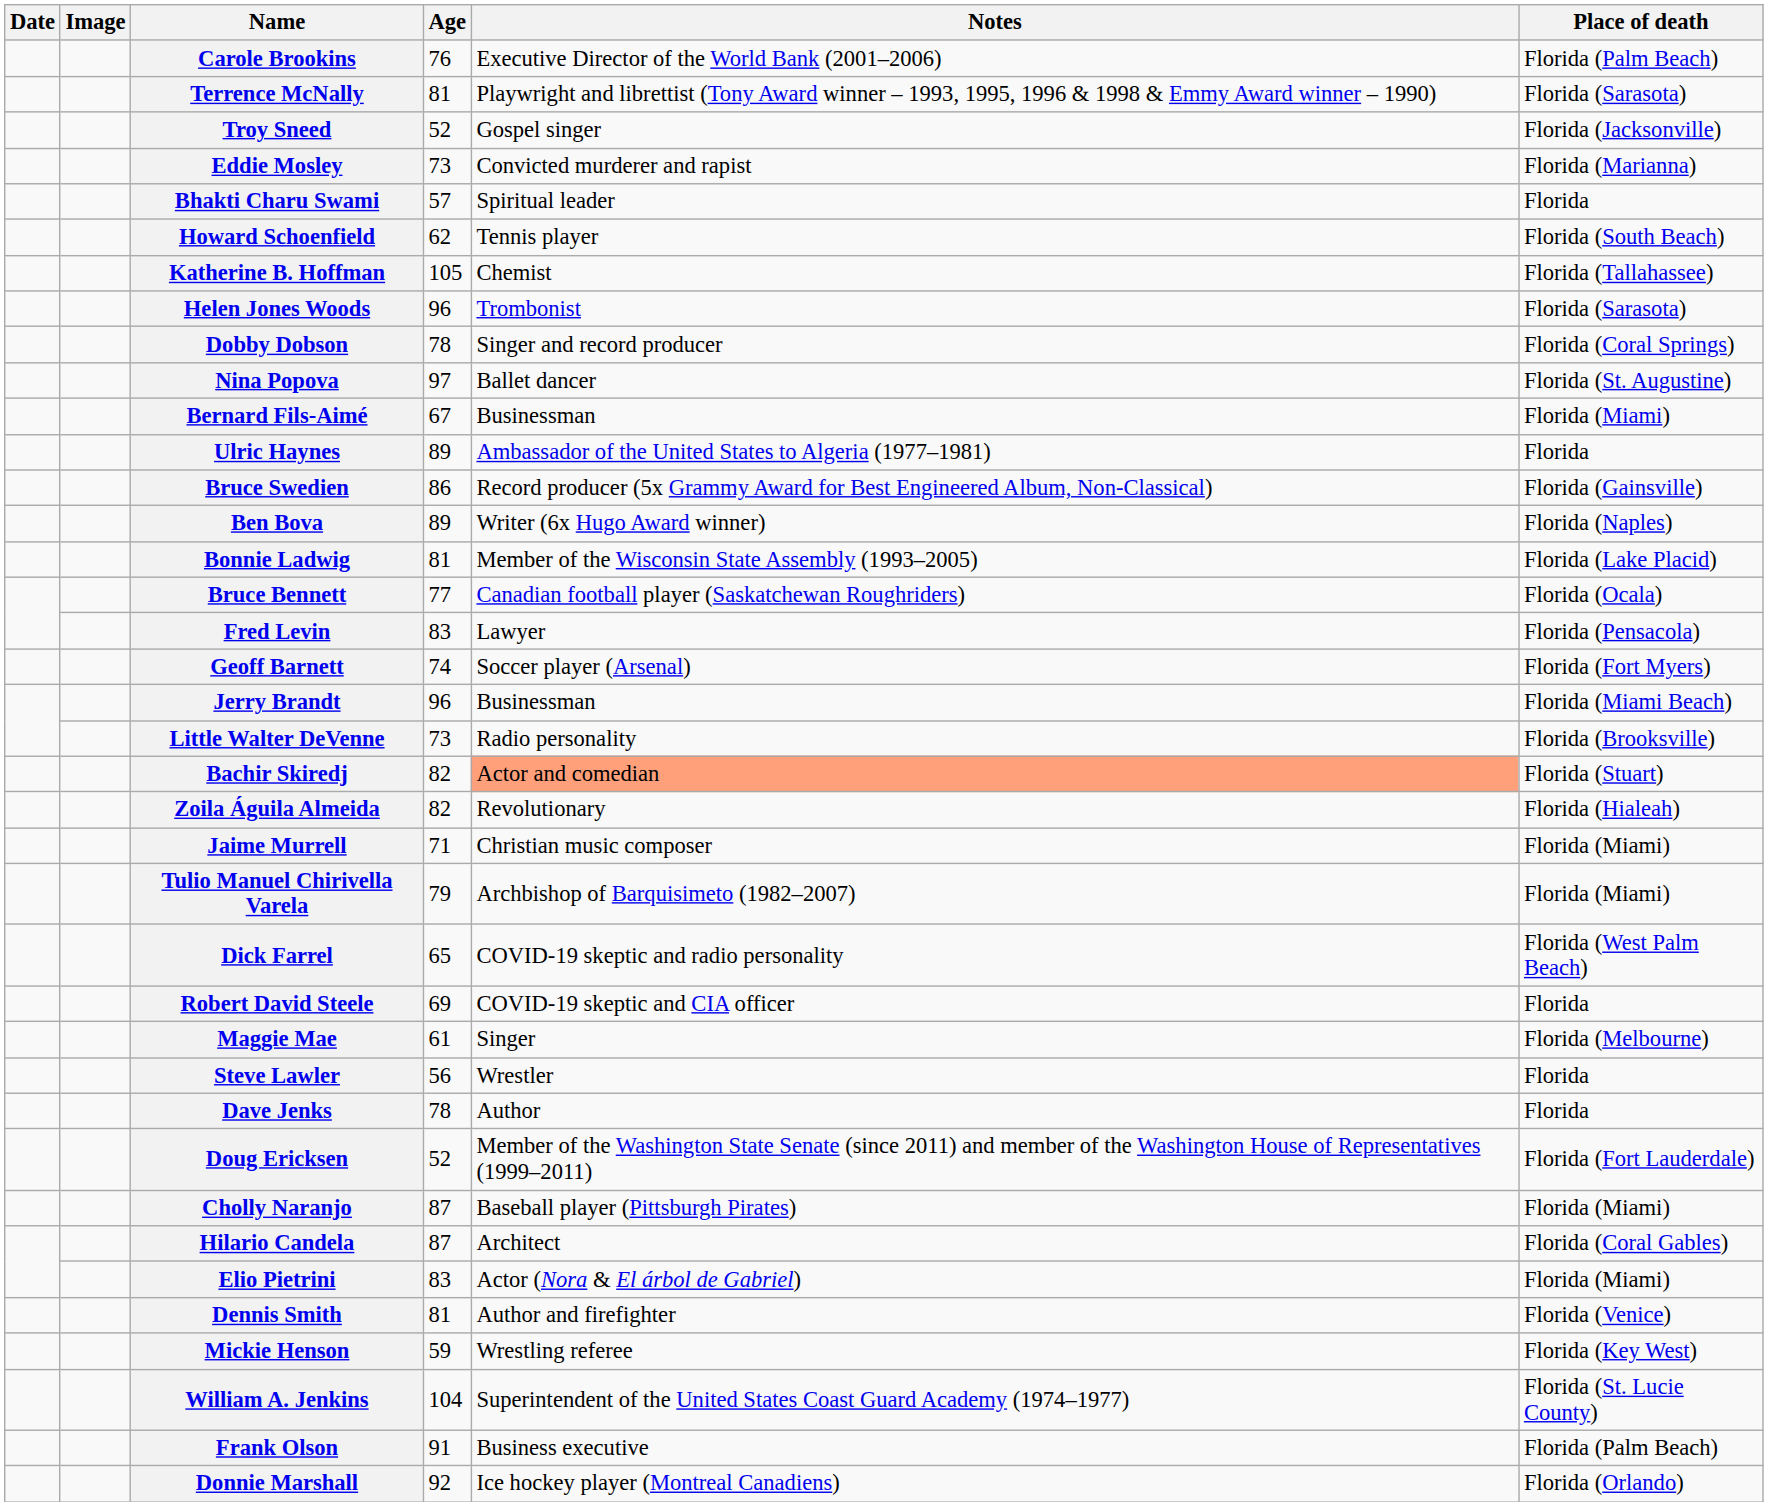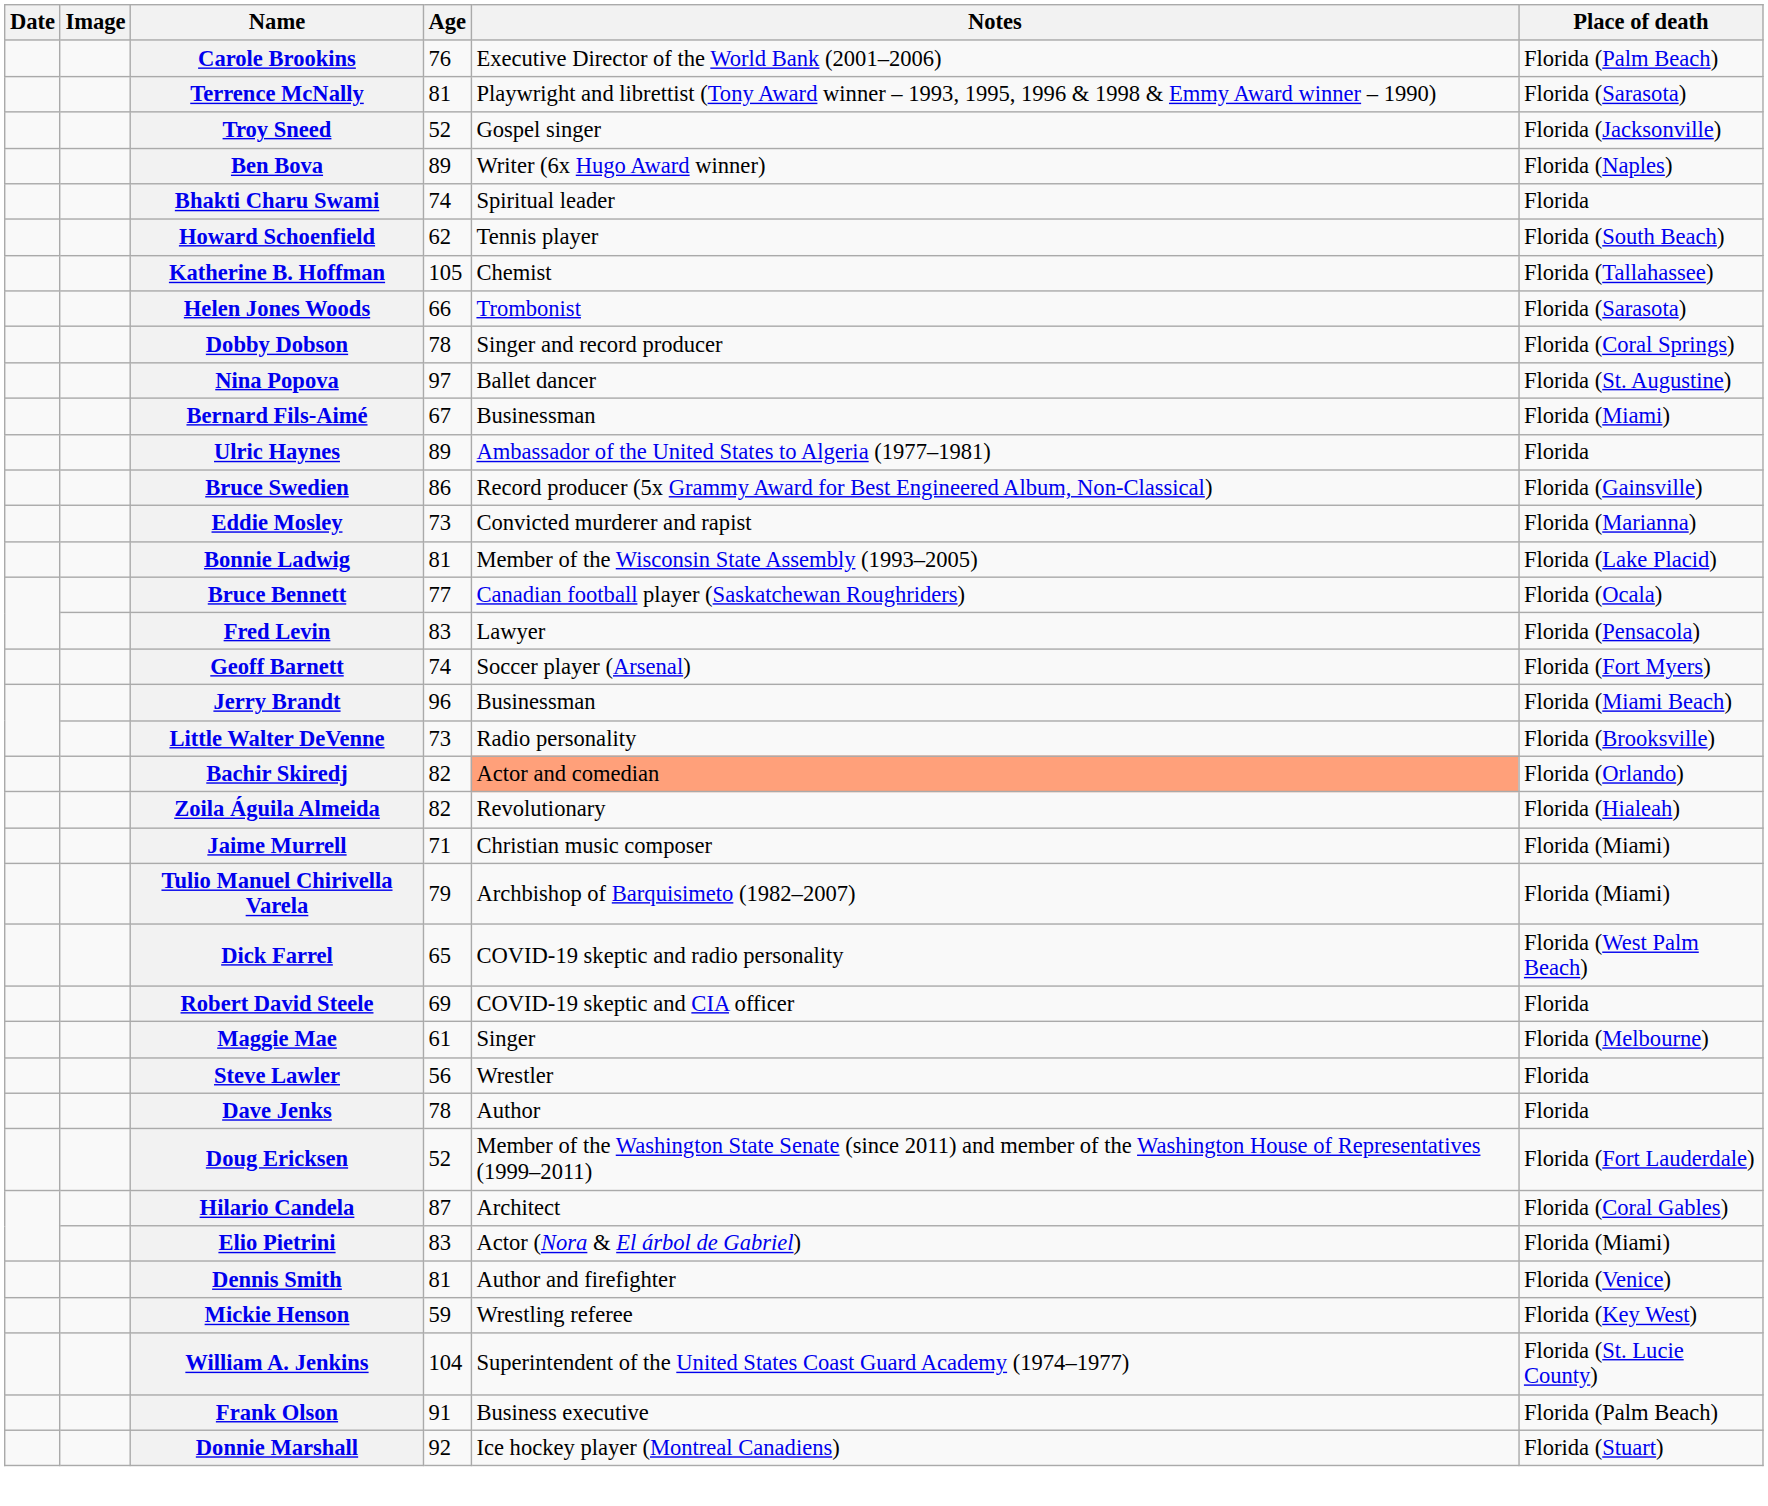rows swapped: Eddie Mosley <-> Ben Bova
Bhakti Charu Swami | Age: 57 -> 74
Helen Jones Woods | Age: 96 -> 66
Bachir Skiredj | Place of death: Florida (Stuart) -> Florida (Orlando)
- row: Cholly Naranjo | 87 | Baseball player (Pittsburgh Pirates) | Florida (Miami)
Donnie Marshall | Place of death: Florida (Orlando) -> Florida (Stuart)
